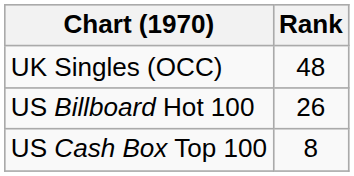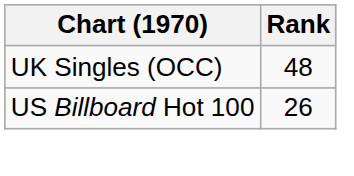- row: US Cash Box Top 100 | 8
